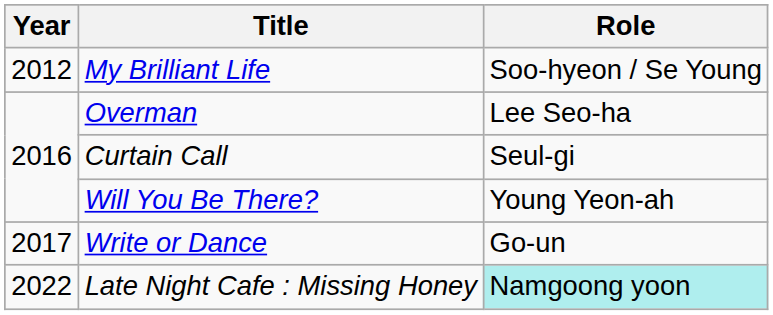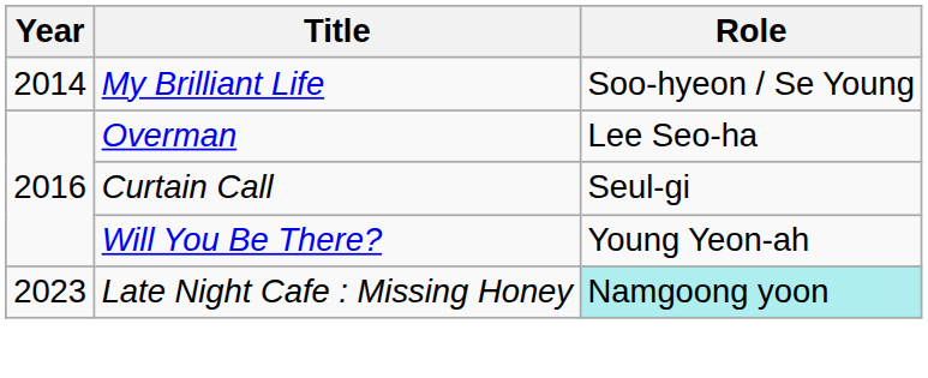My Brilliant Life | Year: 2012 -> 2014
- row: 2017 | Write or Dance | Go-un
Late Night Cafe : Missing Honey | Year: 2022 -> 2023
